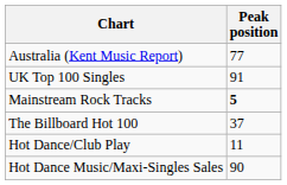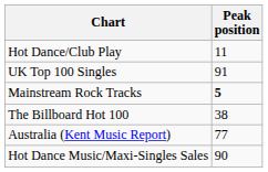rows swapped: Australia (Kent Music Report) <-> Hot Dance/Club Play
The Billboard Hot 100 | Peak position: 37 -> 38
